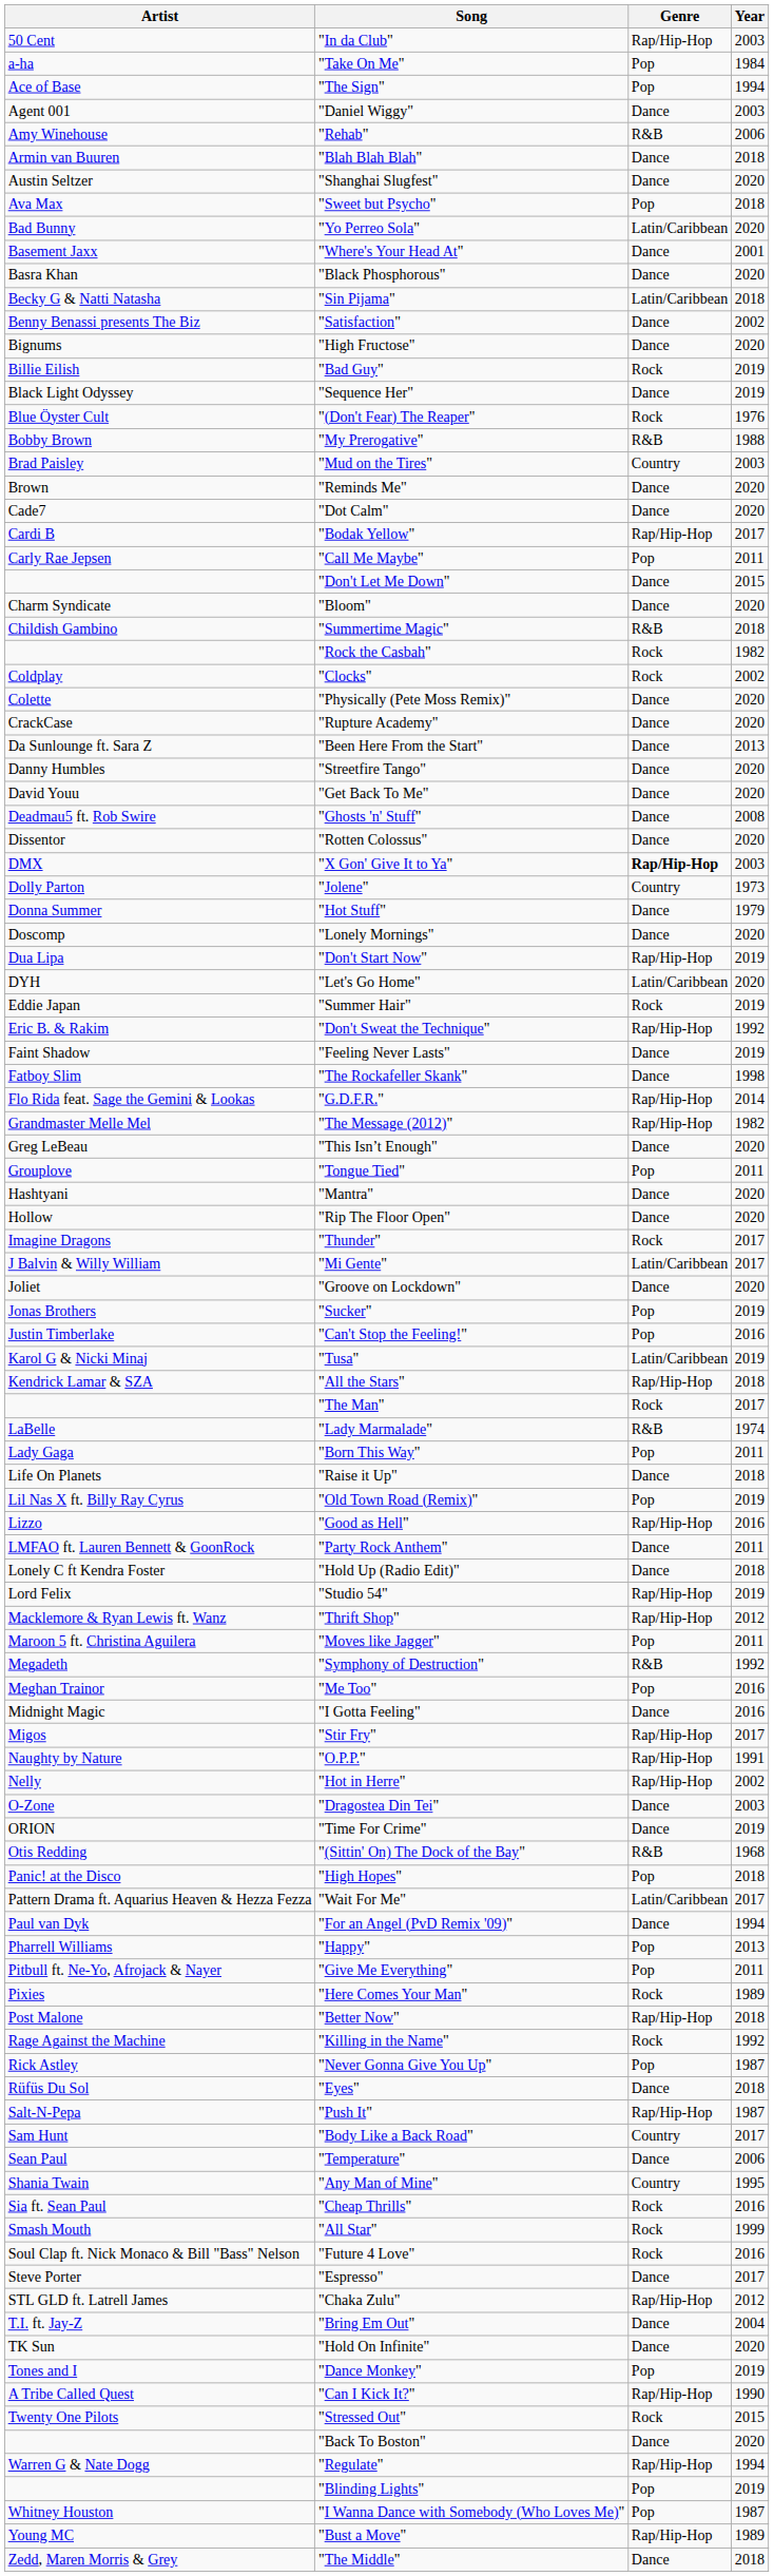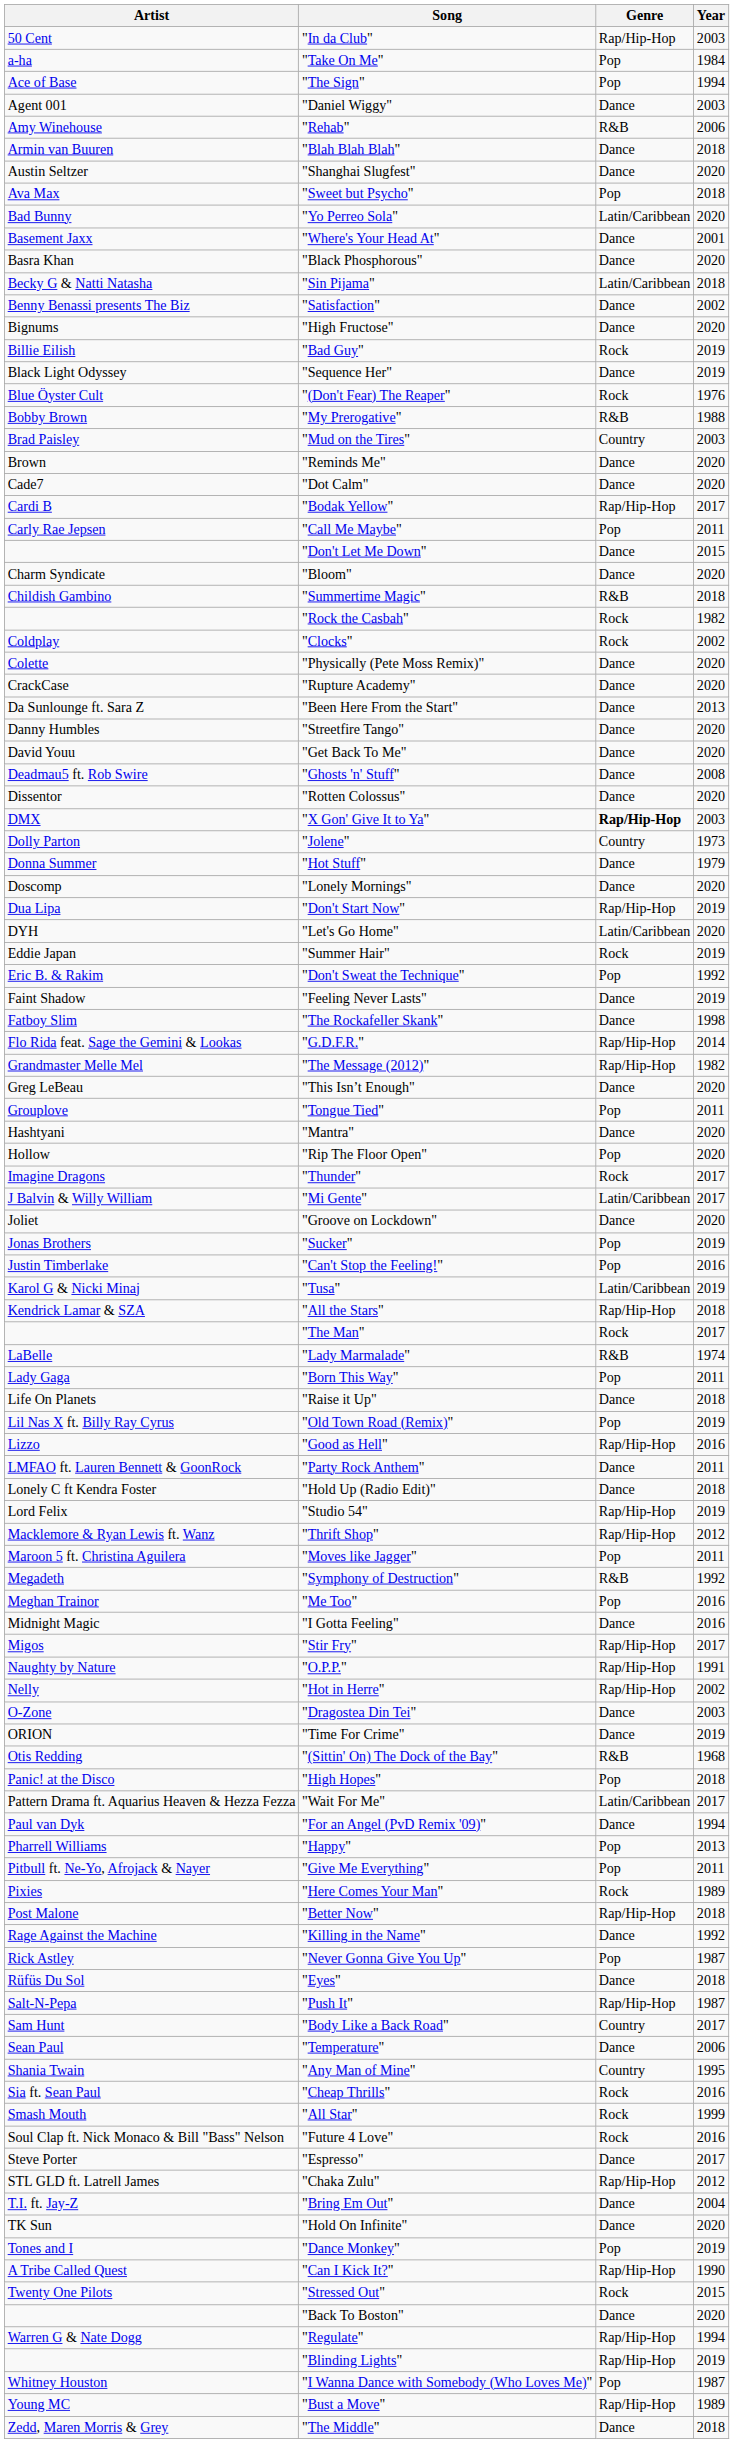"Don't Sweat the Technique" | Genre: Rap/Hip-Hop -> Pop
"Rip The Floor Open" | Genre: Dance -> Pop
"Killing in the Name" | Genre: Rock -> Dance
"Blinding Lights" | Genre: Pop -> Rap/Hip-Hop
